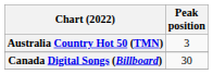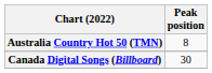Australia Country Hot 50 (TMN) | Peak position: 3 -> 8
